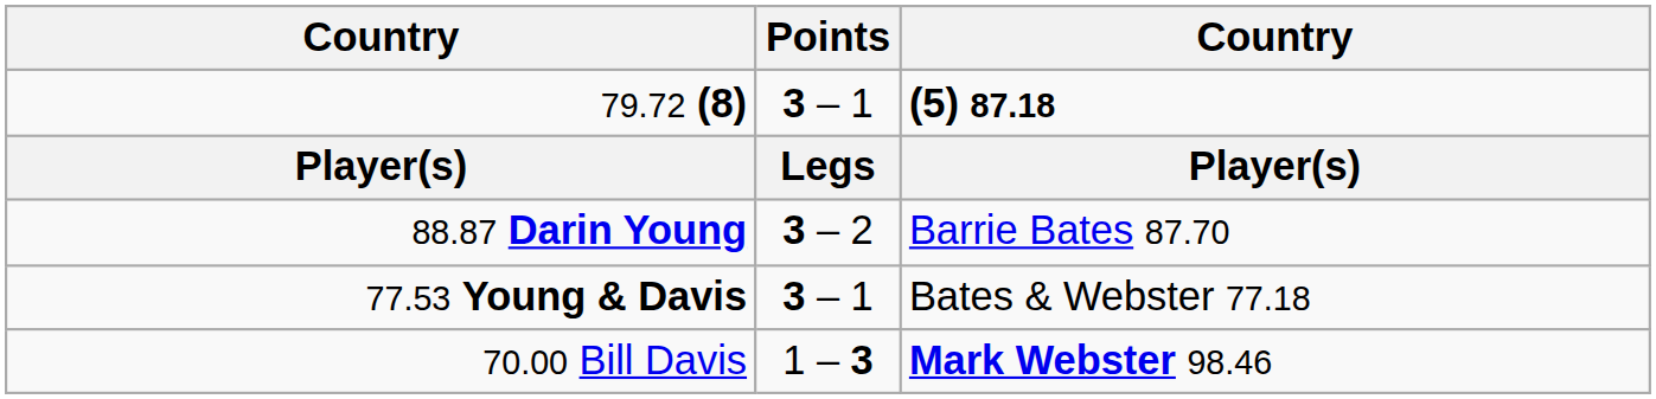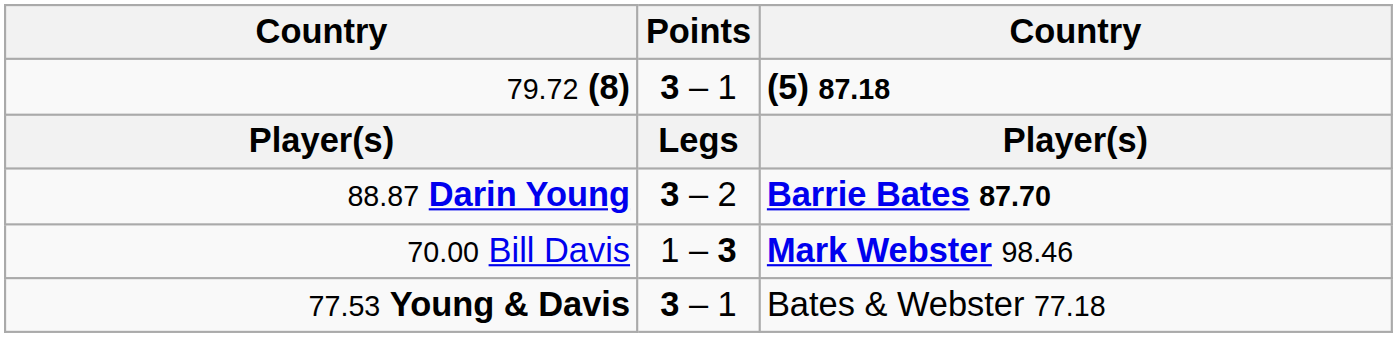88.87 Darin Young | column 3: normal -> bold
rows swapped: 70.00 Bill Davis <-> 77.53 Young & Davis
